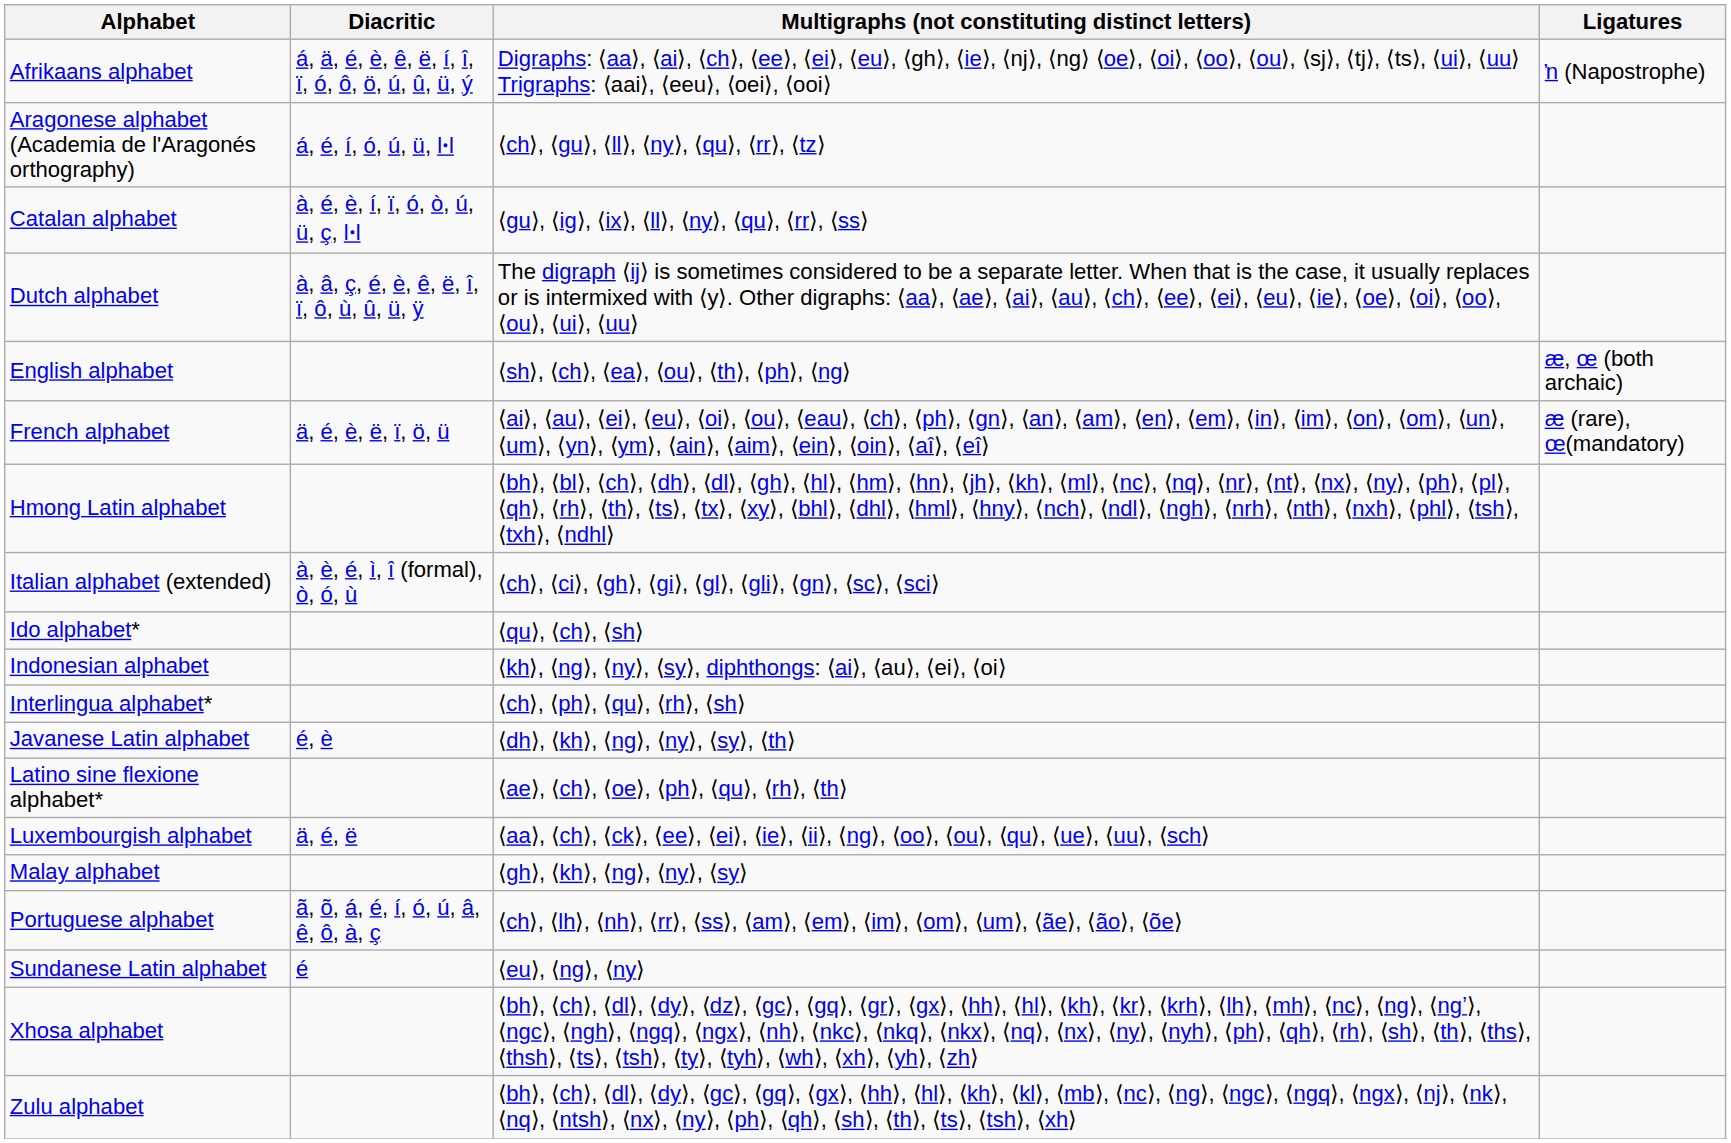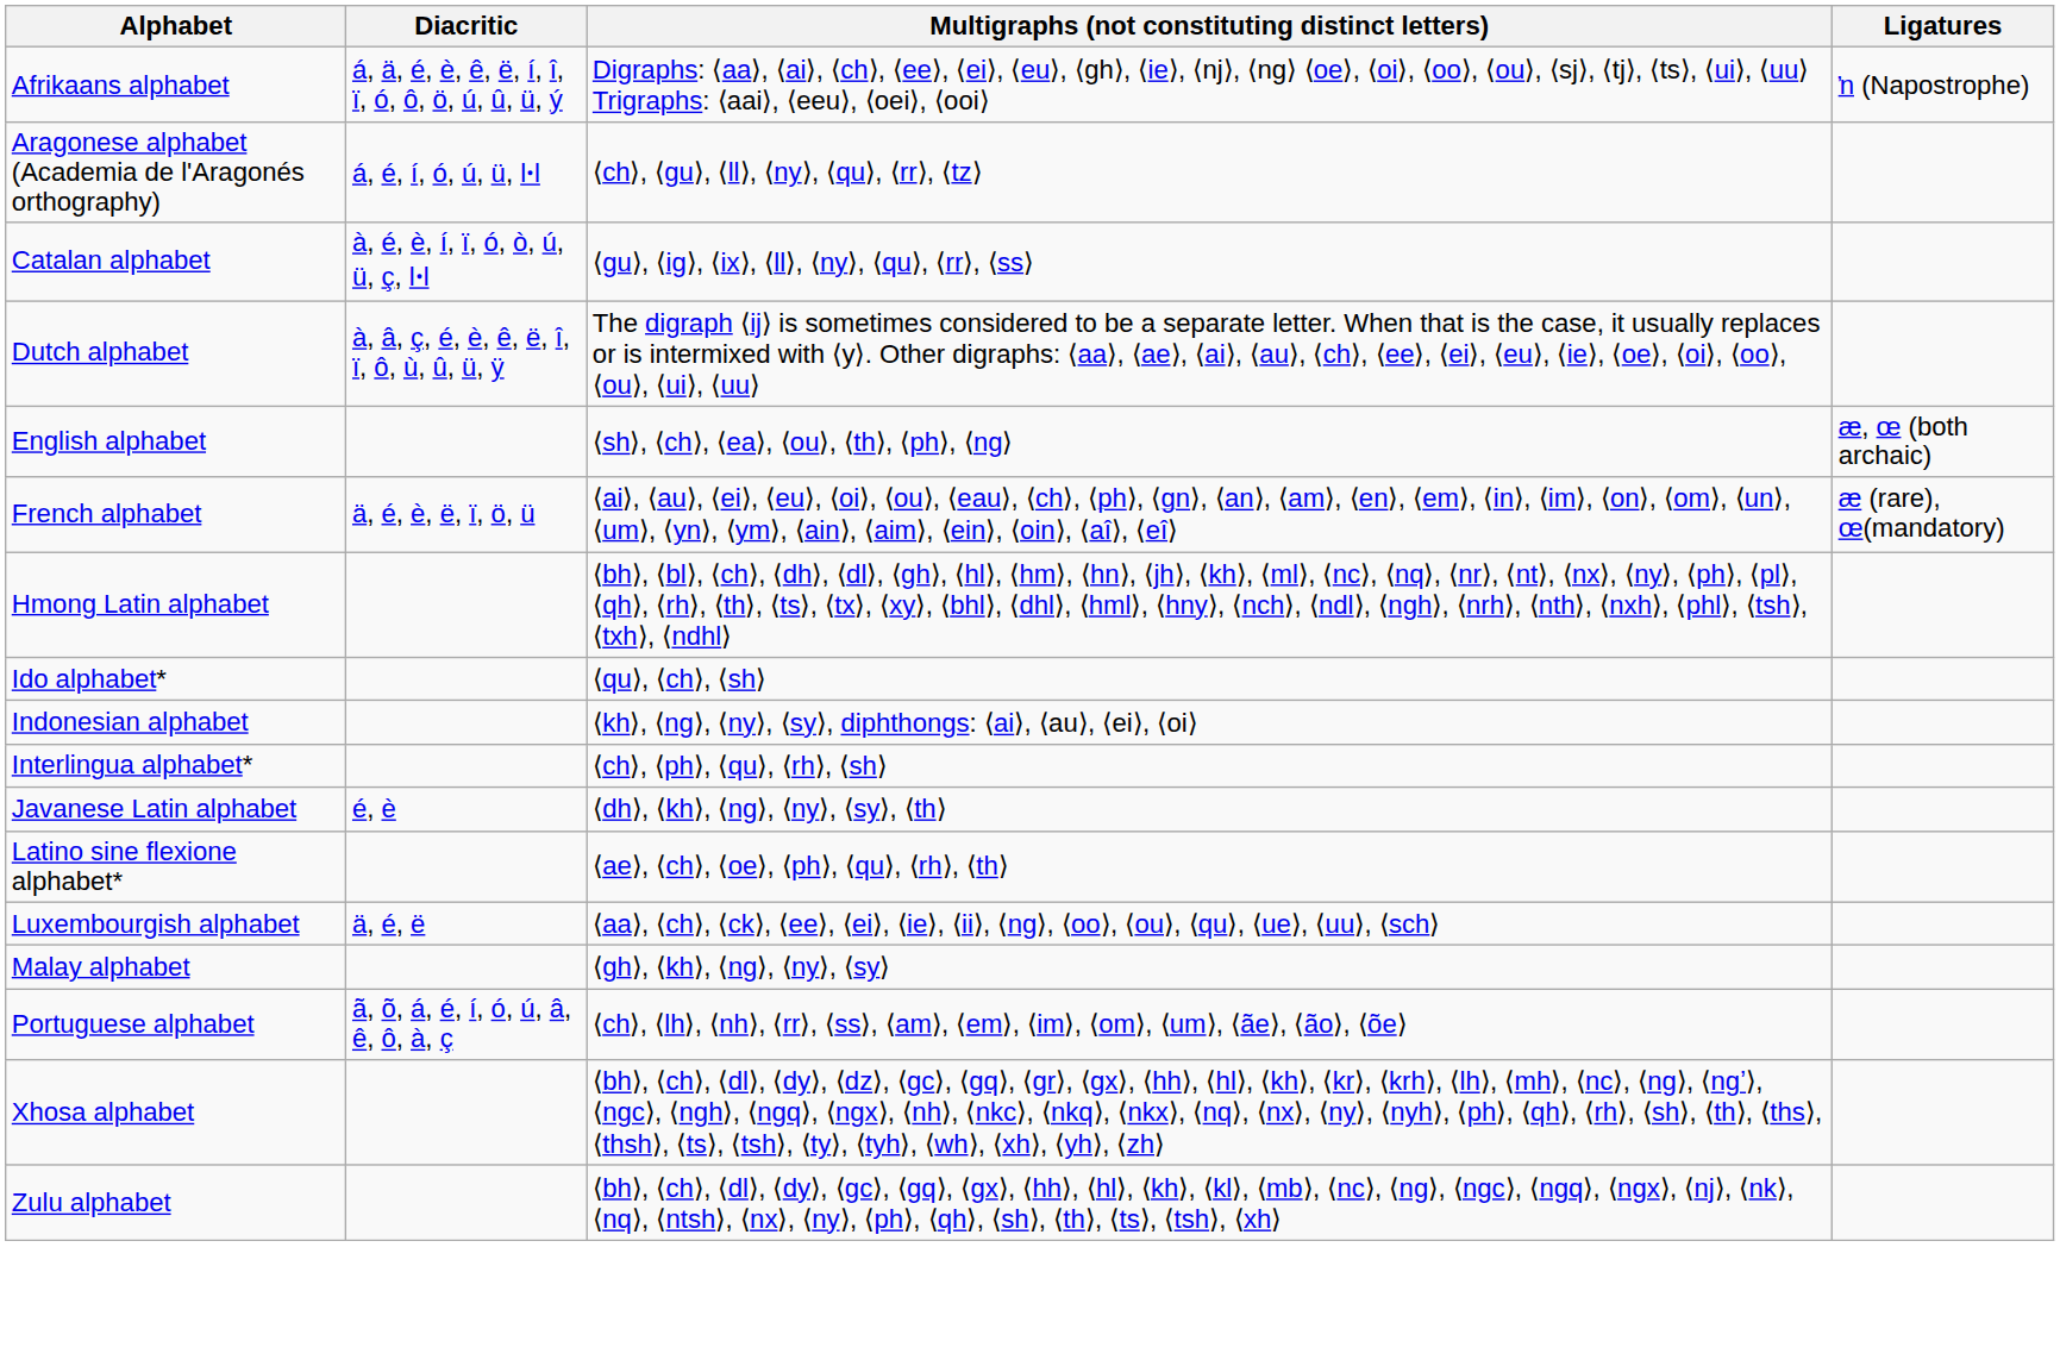- row: Italian alphabet (extended) | à, è, é, ì, î (formal), ò, ó, ù | ⟨ch⟩, ⟨ci⟩, ⟨gh⟩, ⟨gi⟩, ⟨gl⟩, ⟨gli⟩, ⟨gn⟩, ⟨sc⟩, ⟨sci⟩
- row: Sundanese Latin alphabet | é | ⟨eu⟩, ⟨ng⟩, ⟨ny⟩
